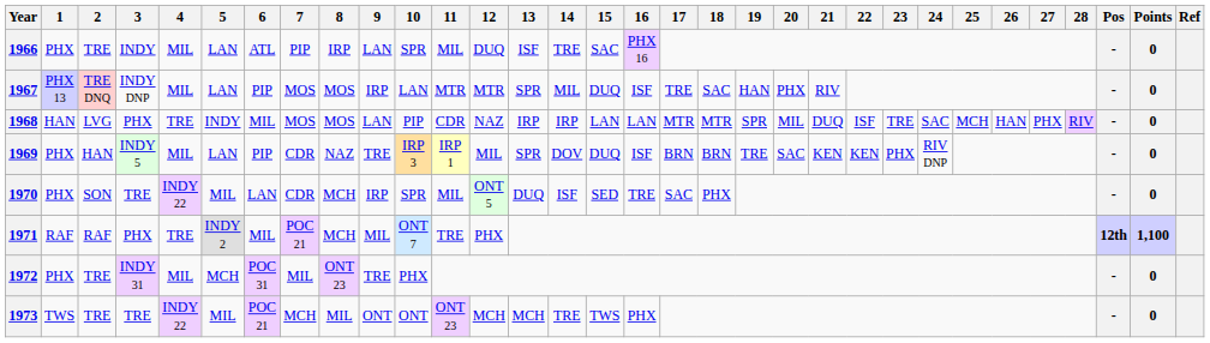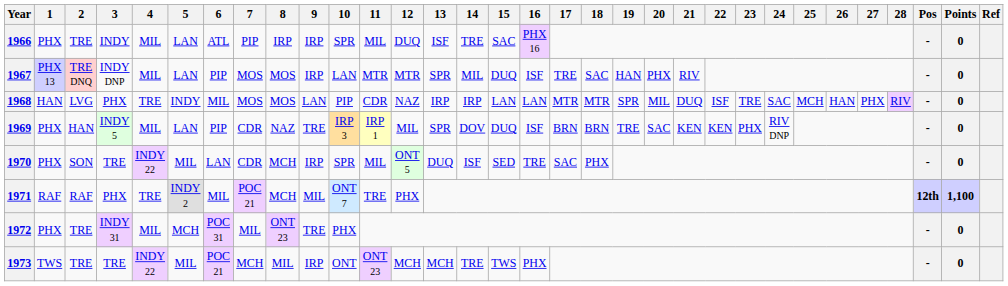1966 | 9: LAN -> IRP
1973 | 9: ONT -> IRP
